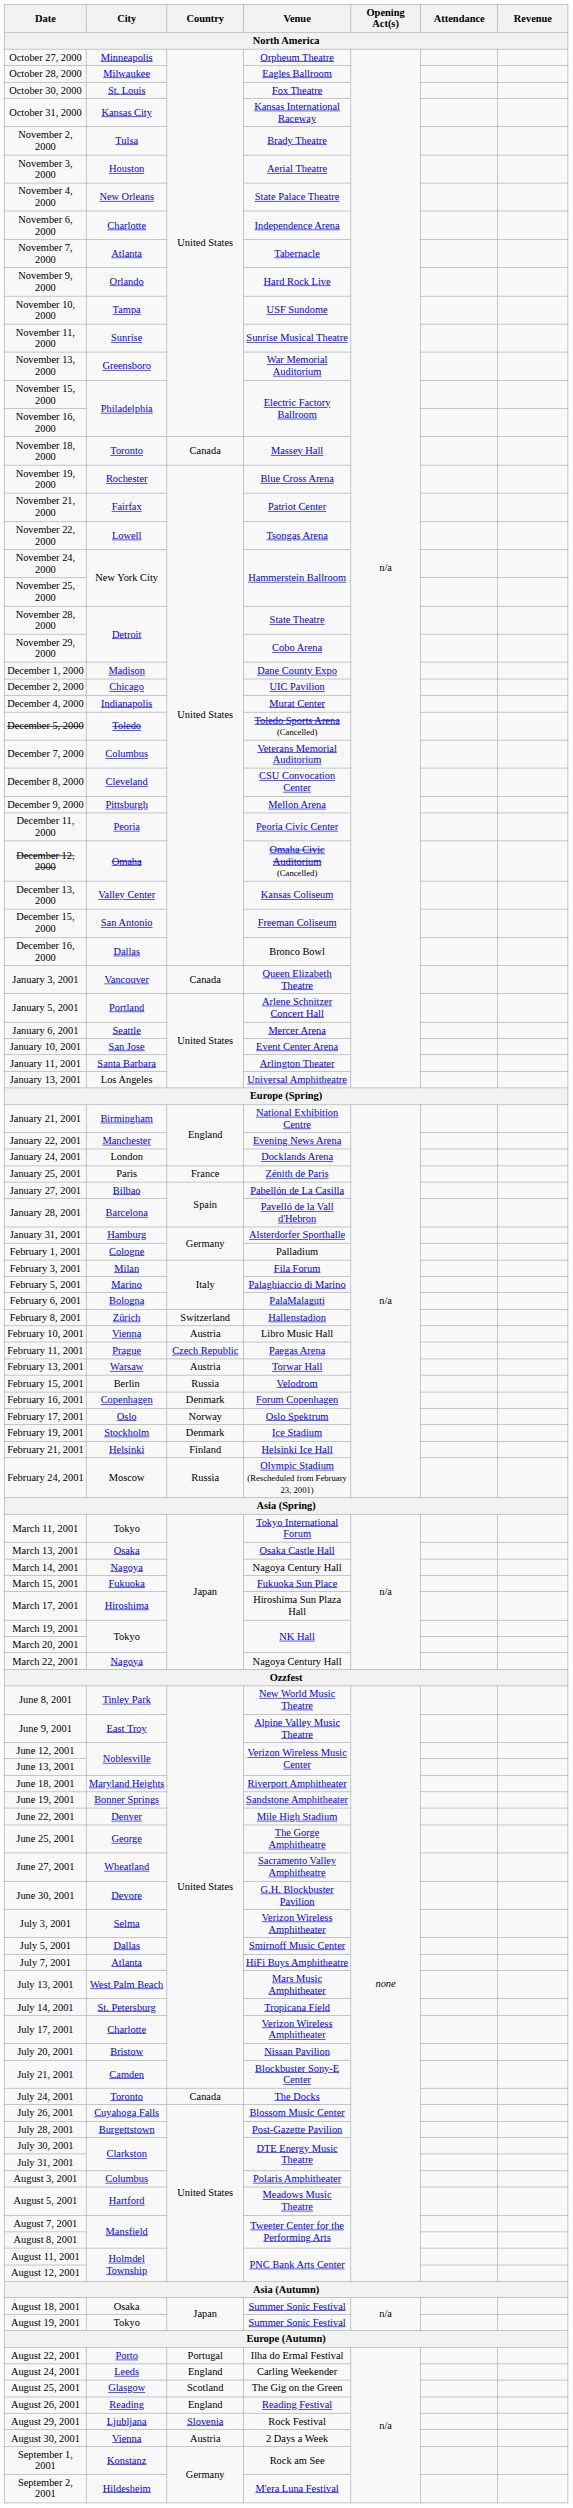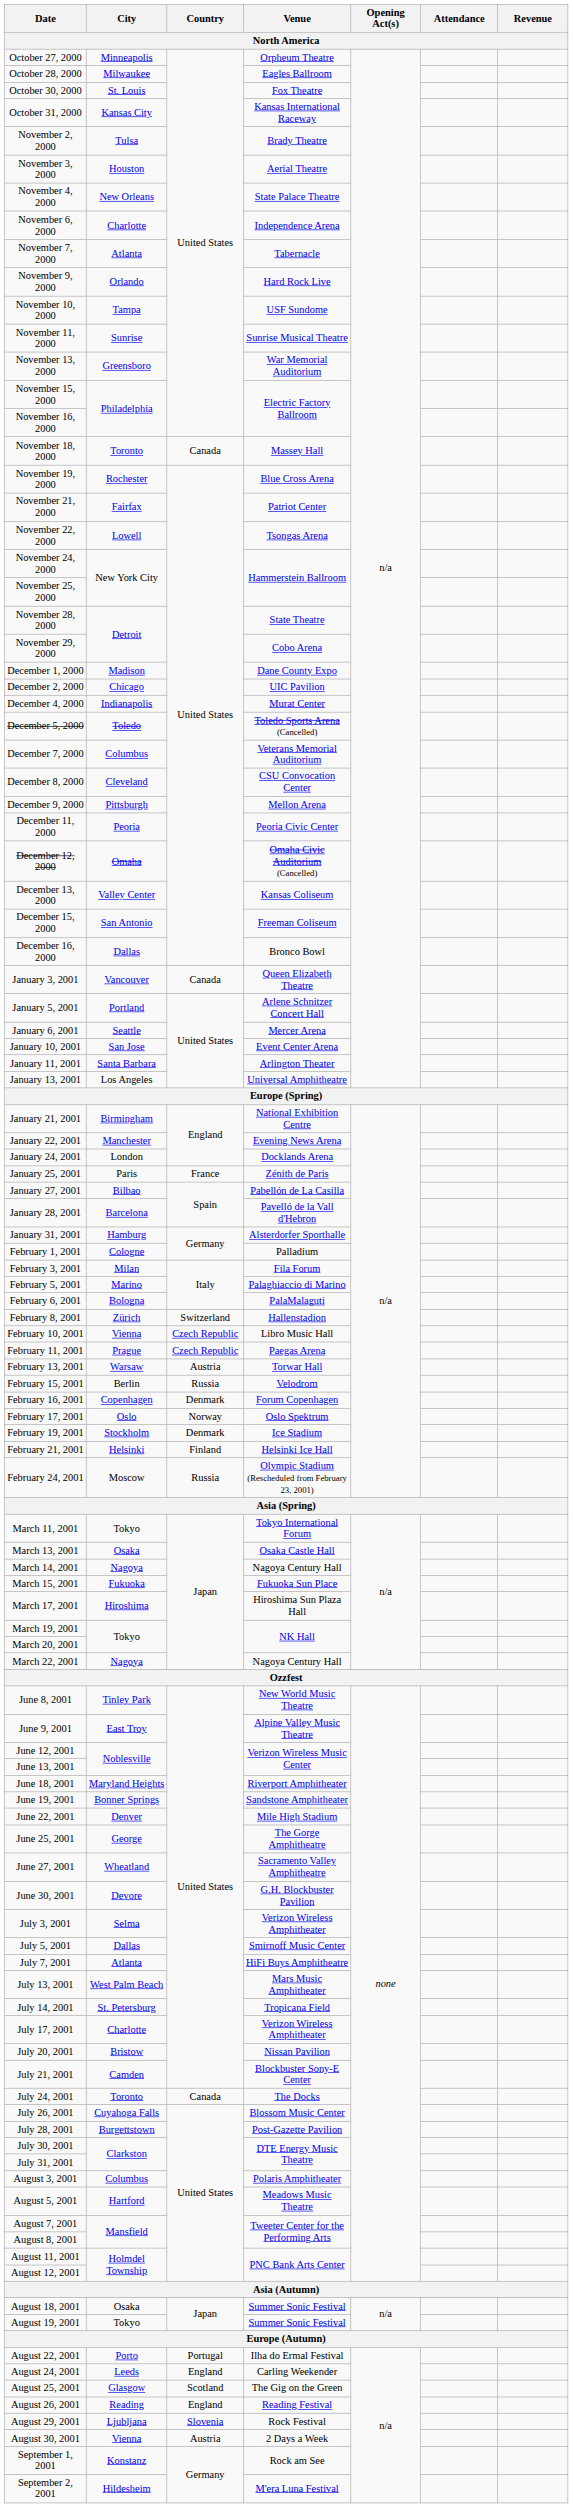February 10, 2001 | Country: Austria -> Czech Republic
